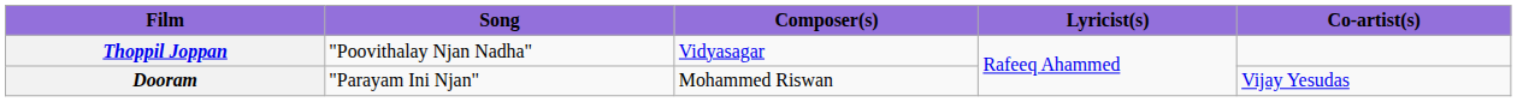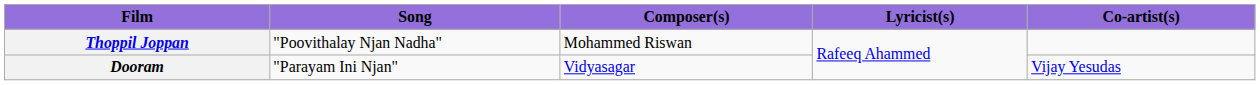Thoppil Joppan | Composer(s): Vidyasagar -> Mohammed Riswan
Dooram | Composer(s): Mohammed Riswan -> Vidyasagar
